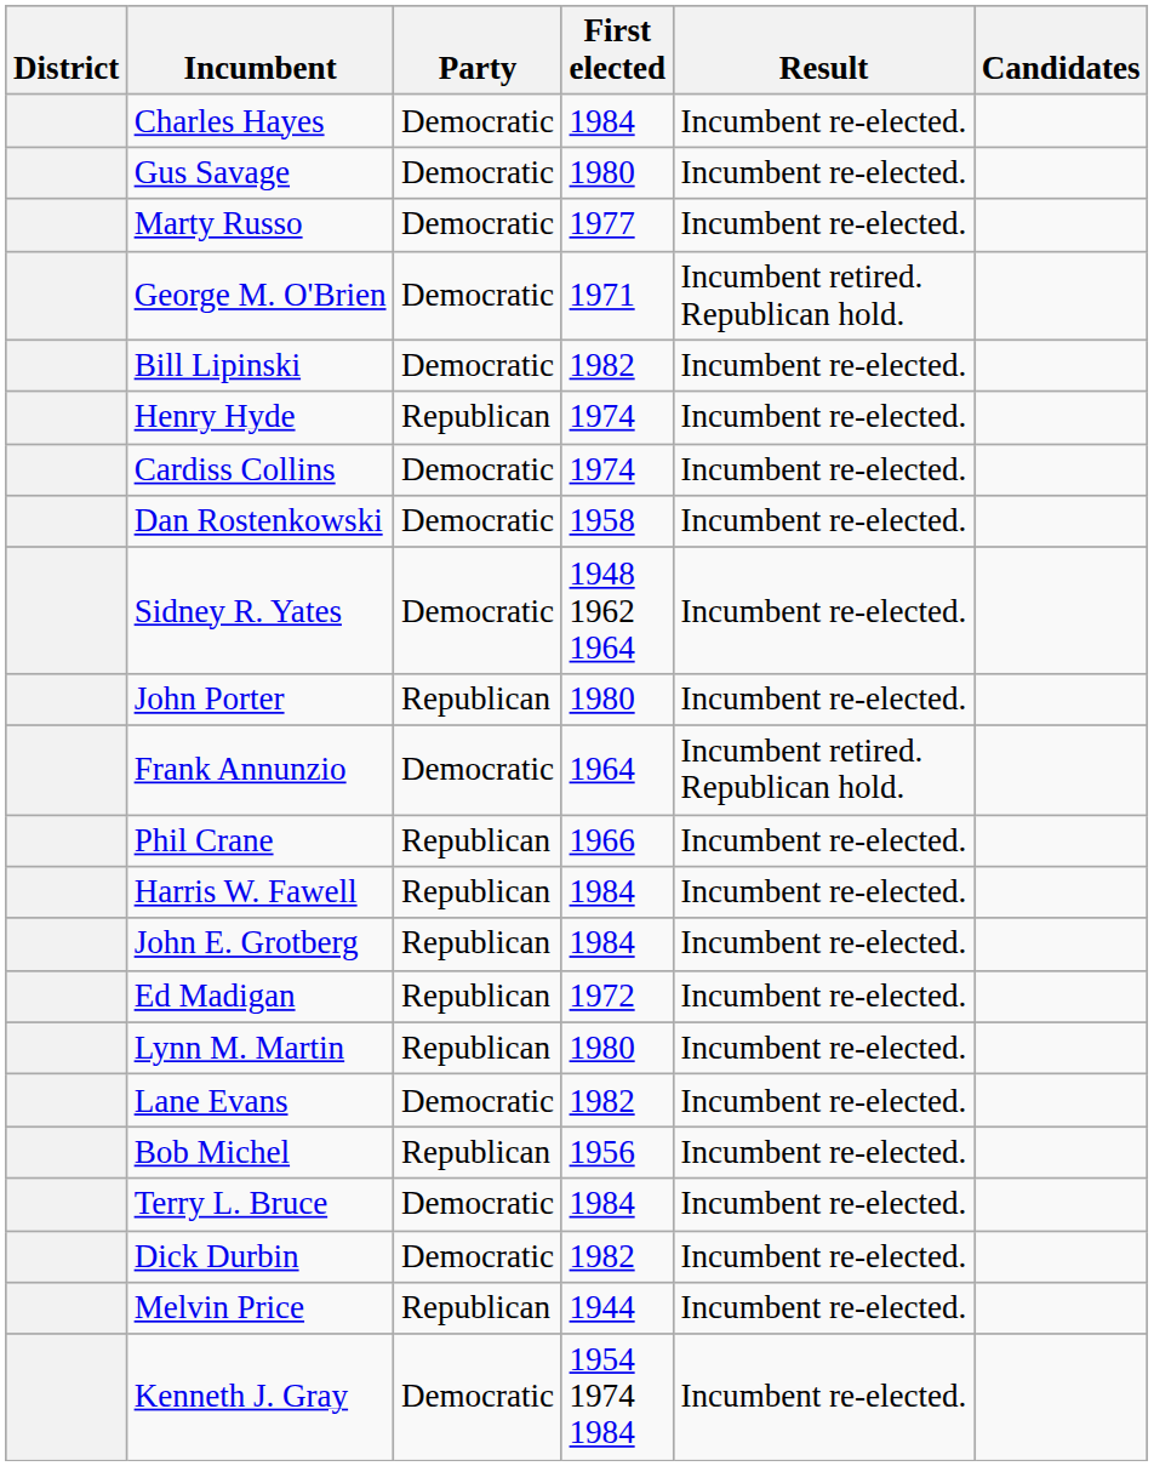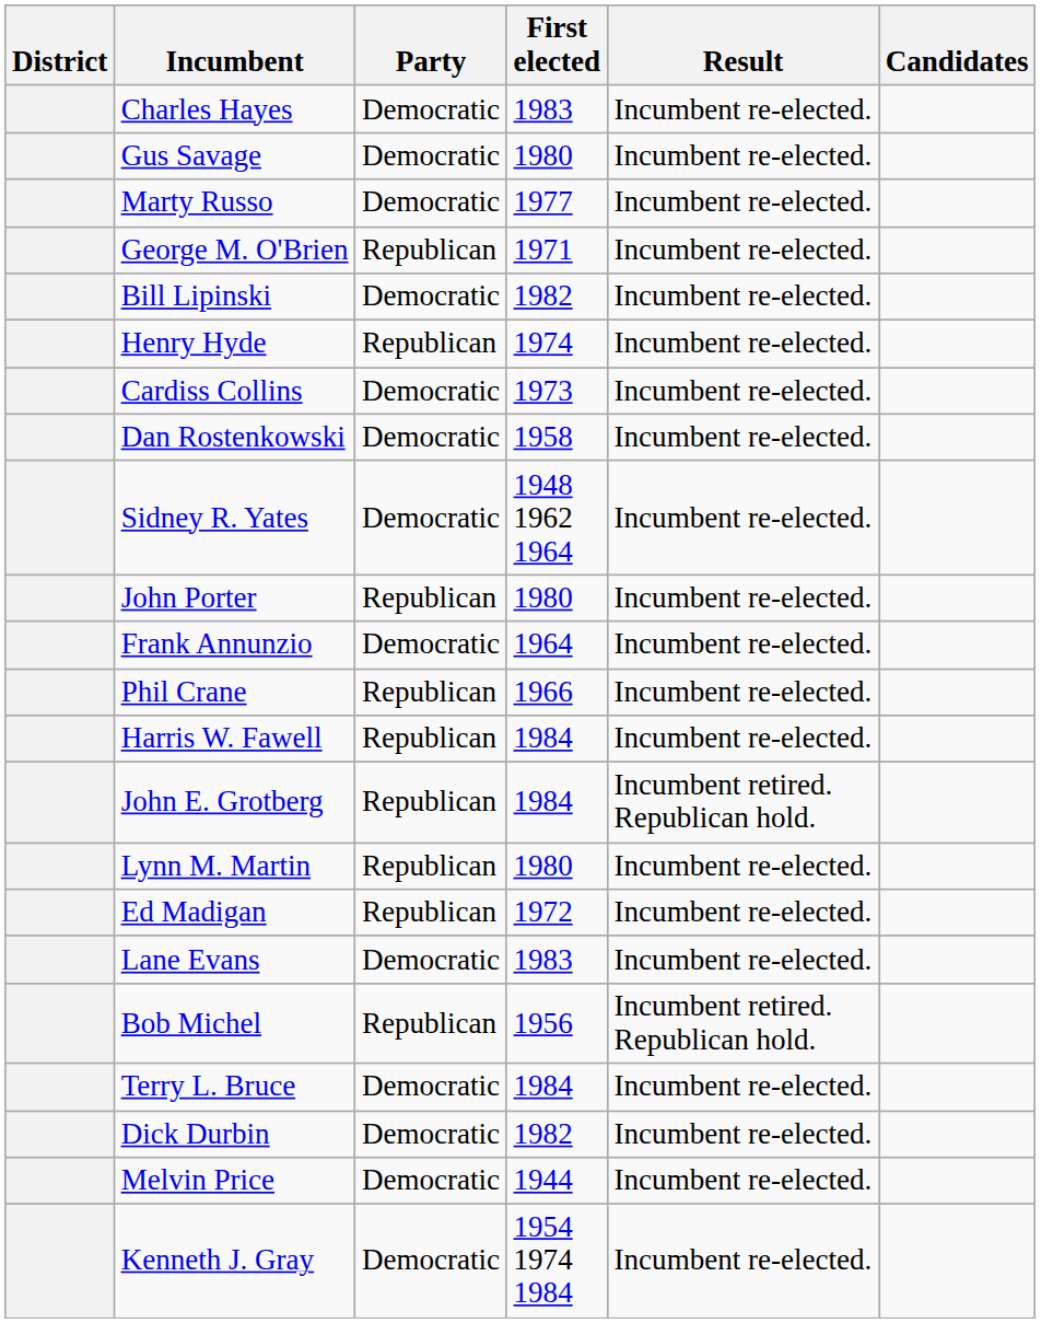Charles Hayes | First elected: 1984 -> 1983
George M. O'Brien | Party: Democratic -> Republican
George M. O'Brien | Result: Incumbent retired. Republican hold. -> Incumbent re-elected.
Cardiss Collins | First elected: 1974 -> 1973
Frank Annunzio | Result: Incumbent retired. Republican hold. -> Incumbent re-elected.
John E. Grotberg | Result: Incumbent re-elected. -> Incumbent retired. Republican hold.
rows swapped: Ed Madigan <-> Lynn M. Martin
Lane Evans | First elected: 1982 -> 1983
Bob Michel | Result: Incumbent re-elected. -> Incumbent retired. Republican hold.
Melvin Price | Party: Republican -> Democratic
